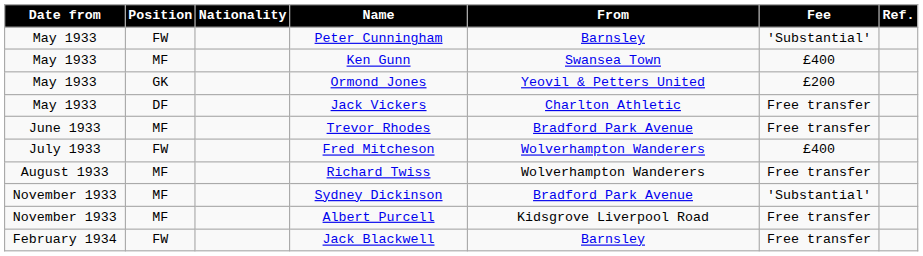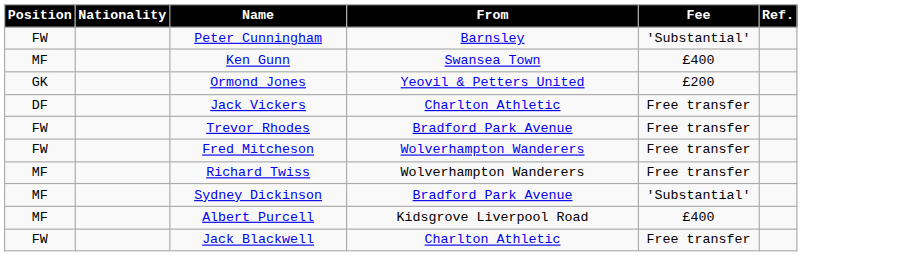- column: Date from | May 1933 | May 1933 | May 1933 | May 1933 | June 1933 | July 1933 | August 1933 | November 1933 | November 1933 | February 1934
Trevor Rhodes | Position: MF -> FW
Fred Mitcheson | Fee: £400 -> Free transfer
Albert Purcell | Fee: Free transfer -> £400
Jack Blackwell | From: Barnsley -> Charlton Athletic
